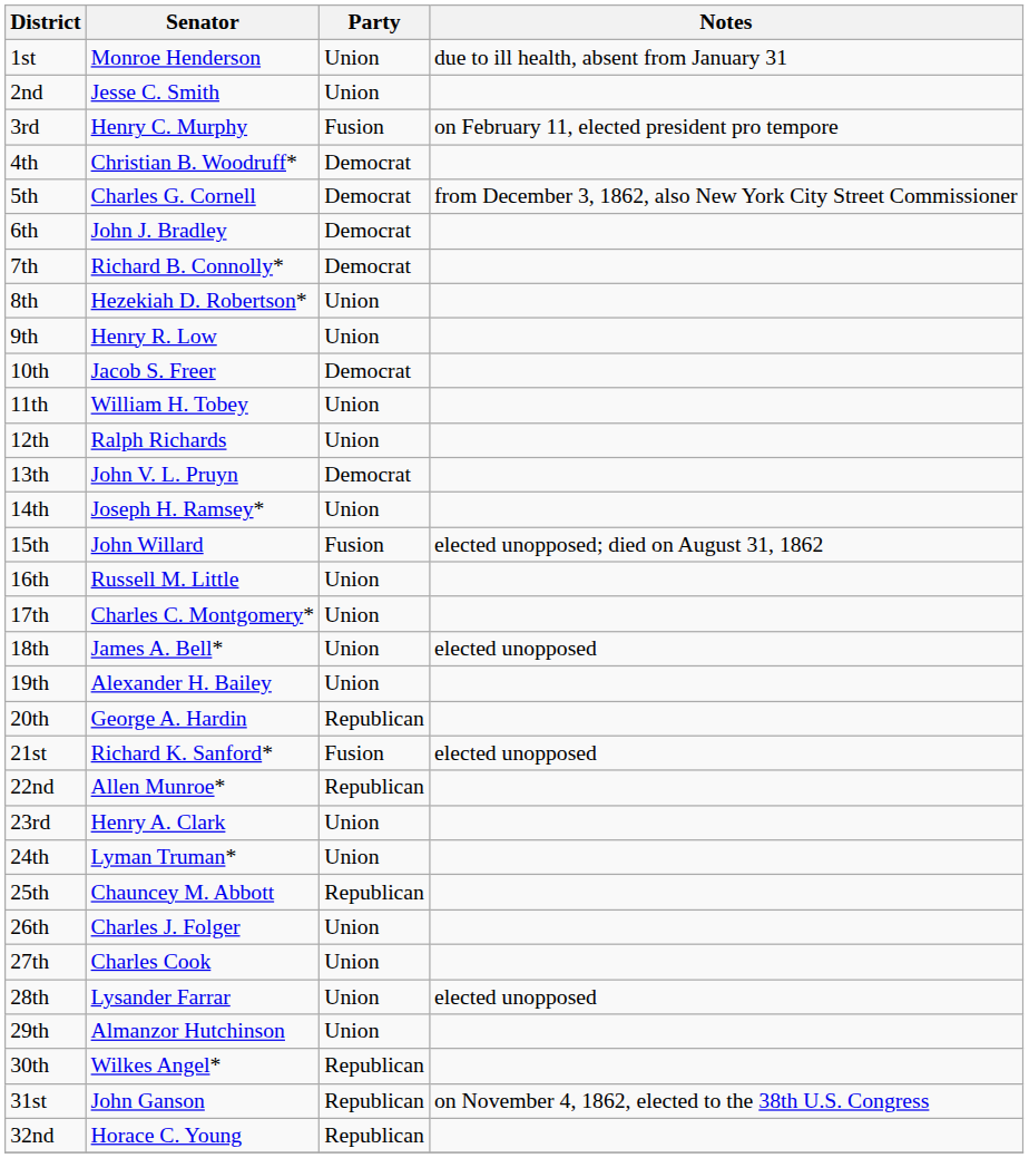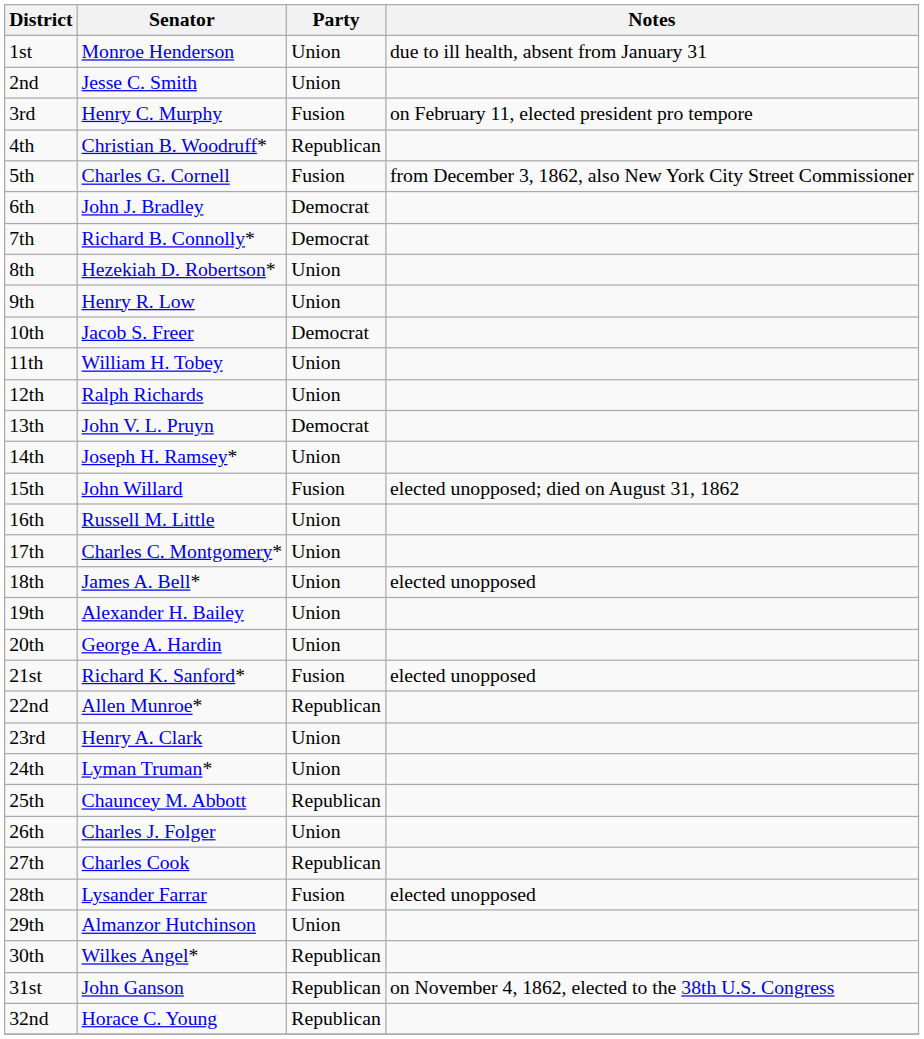4th | Party: Democrat -> Republican
5th | Party: Democrat -> Fusion
20th | Party: Republican -> Union
27th | Party: Union -> Republican
28th | Party: Union -> Fusion
